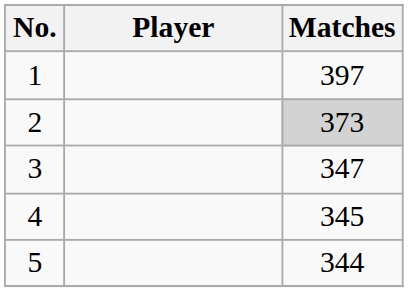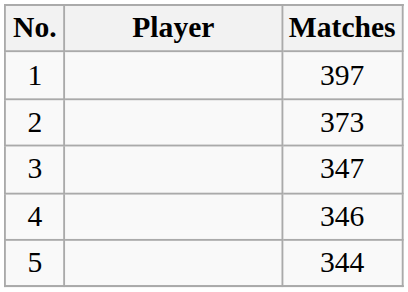2 | Matches: lightgrey background -> no background
4 | Matches: 345 -> 346
